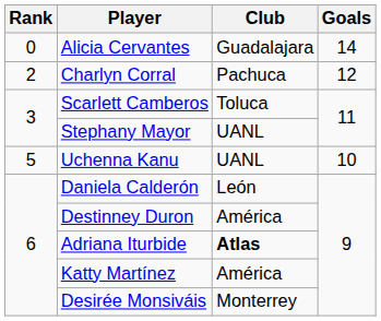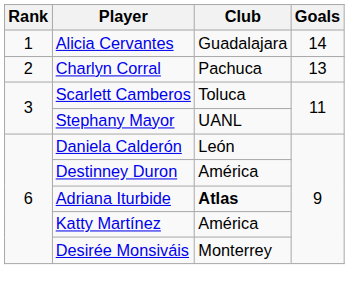Alicia Cervantes | Rank: 0 -> 1
Charlyn Corral | Goals: 12 -> 13
- row: 5 | Uchenna Kanu | UANL | 10
